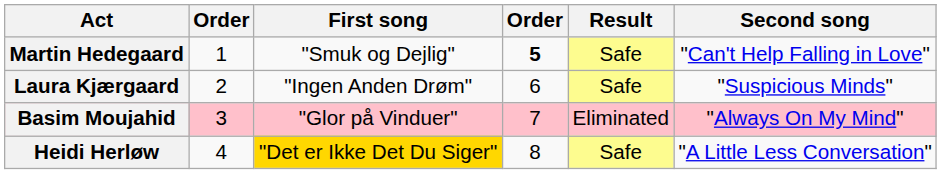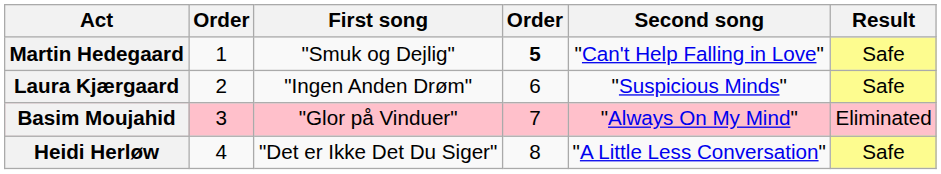columns swapped: Second song <-> Result
Heidi Herløw | First song: gold background -> no background
